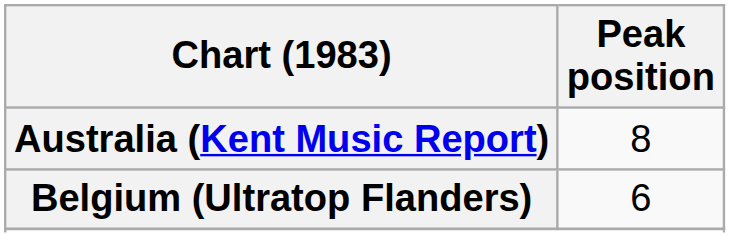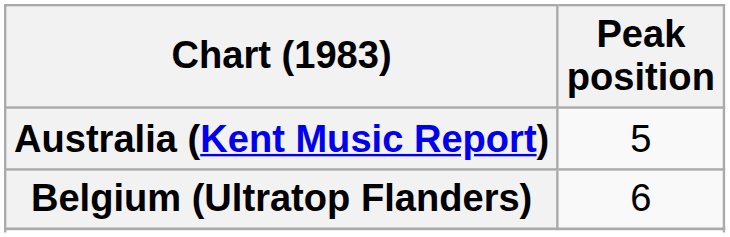Australia (Kent Music Report) | Peak position: 8 -> 5
